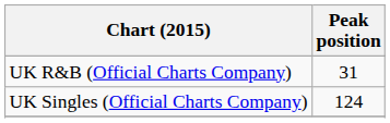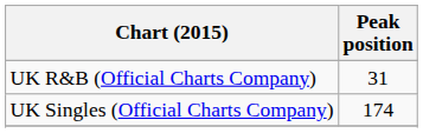UK Singles (Official Charts Company) | Peak position: 124 -> 174
